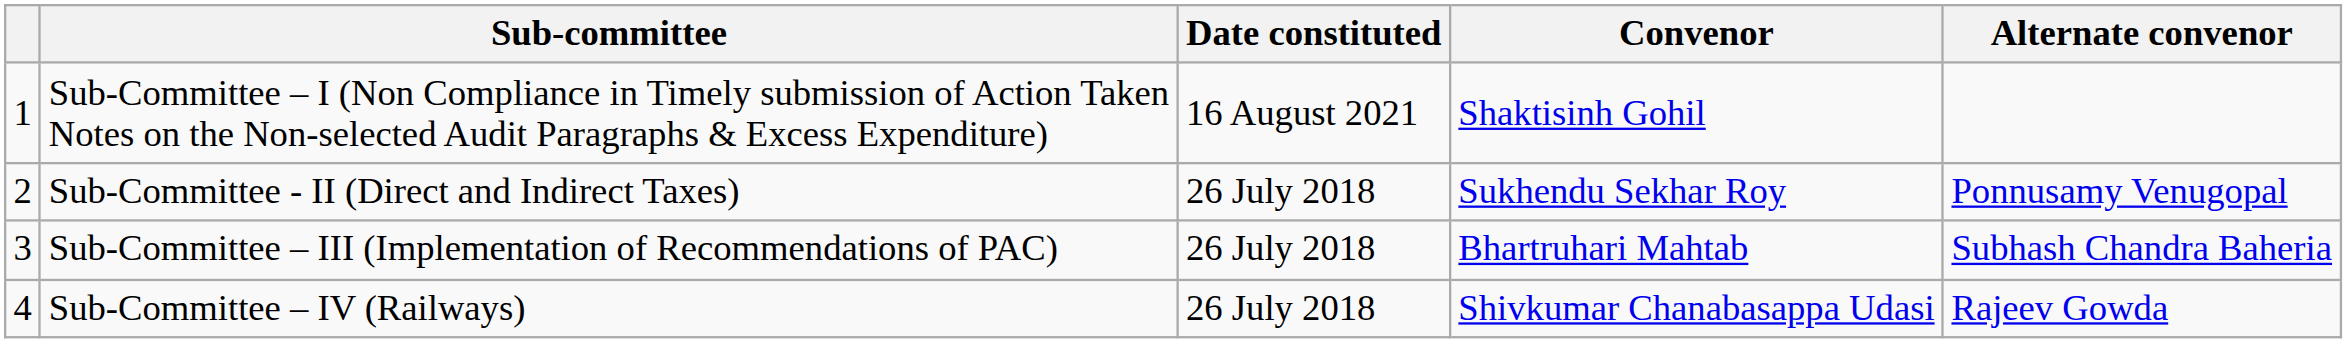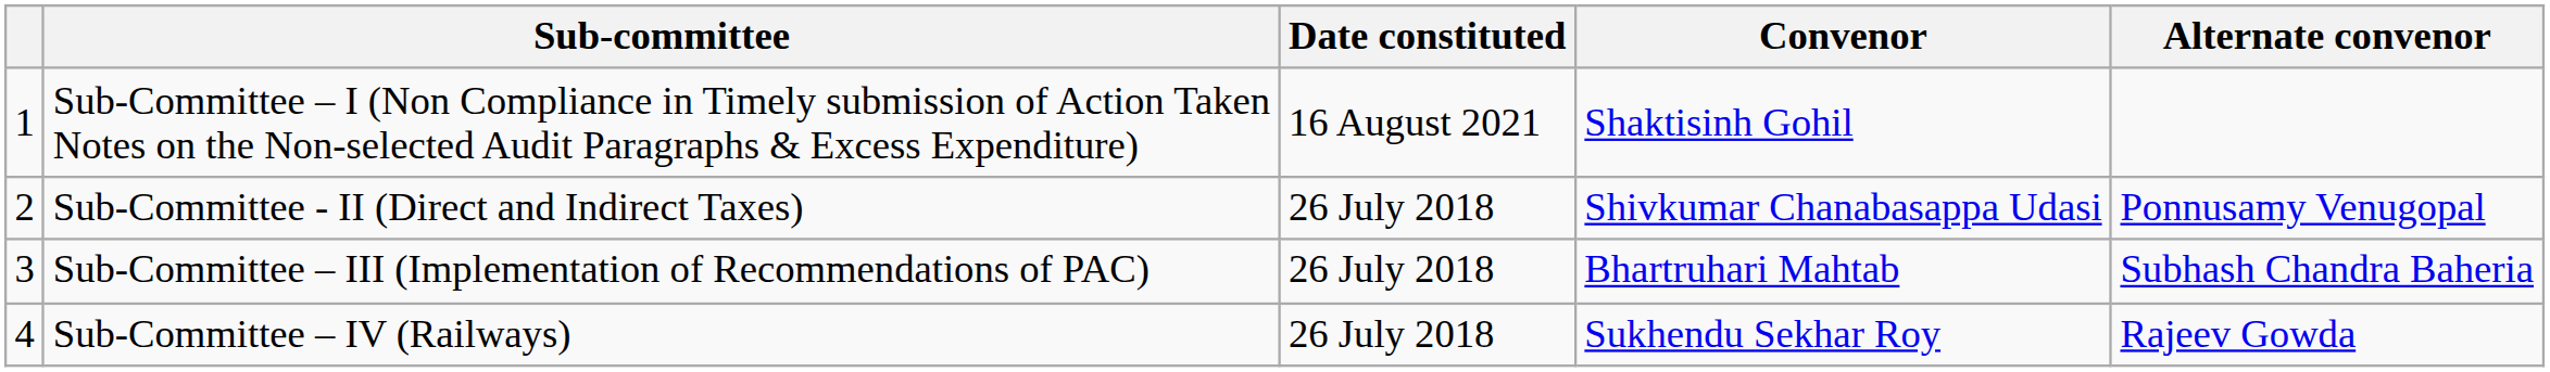Sub-Committee - II (Direct and Indirect Taxes) | Convenor: Sukhendu Sekhar Roy -> Shivkumar Chanabasappa Udasi
Sub-Committee – IV (Railways) | Convenor: Shivkumar Chanabasappa Udasi -> Sukhendu Sekhar Roy
